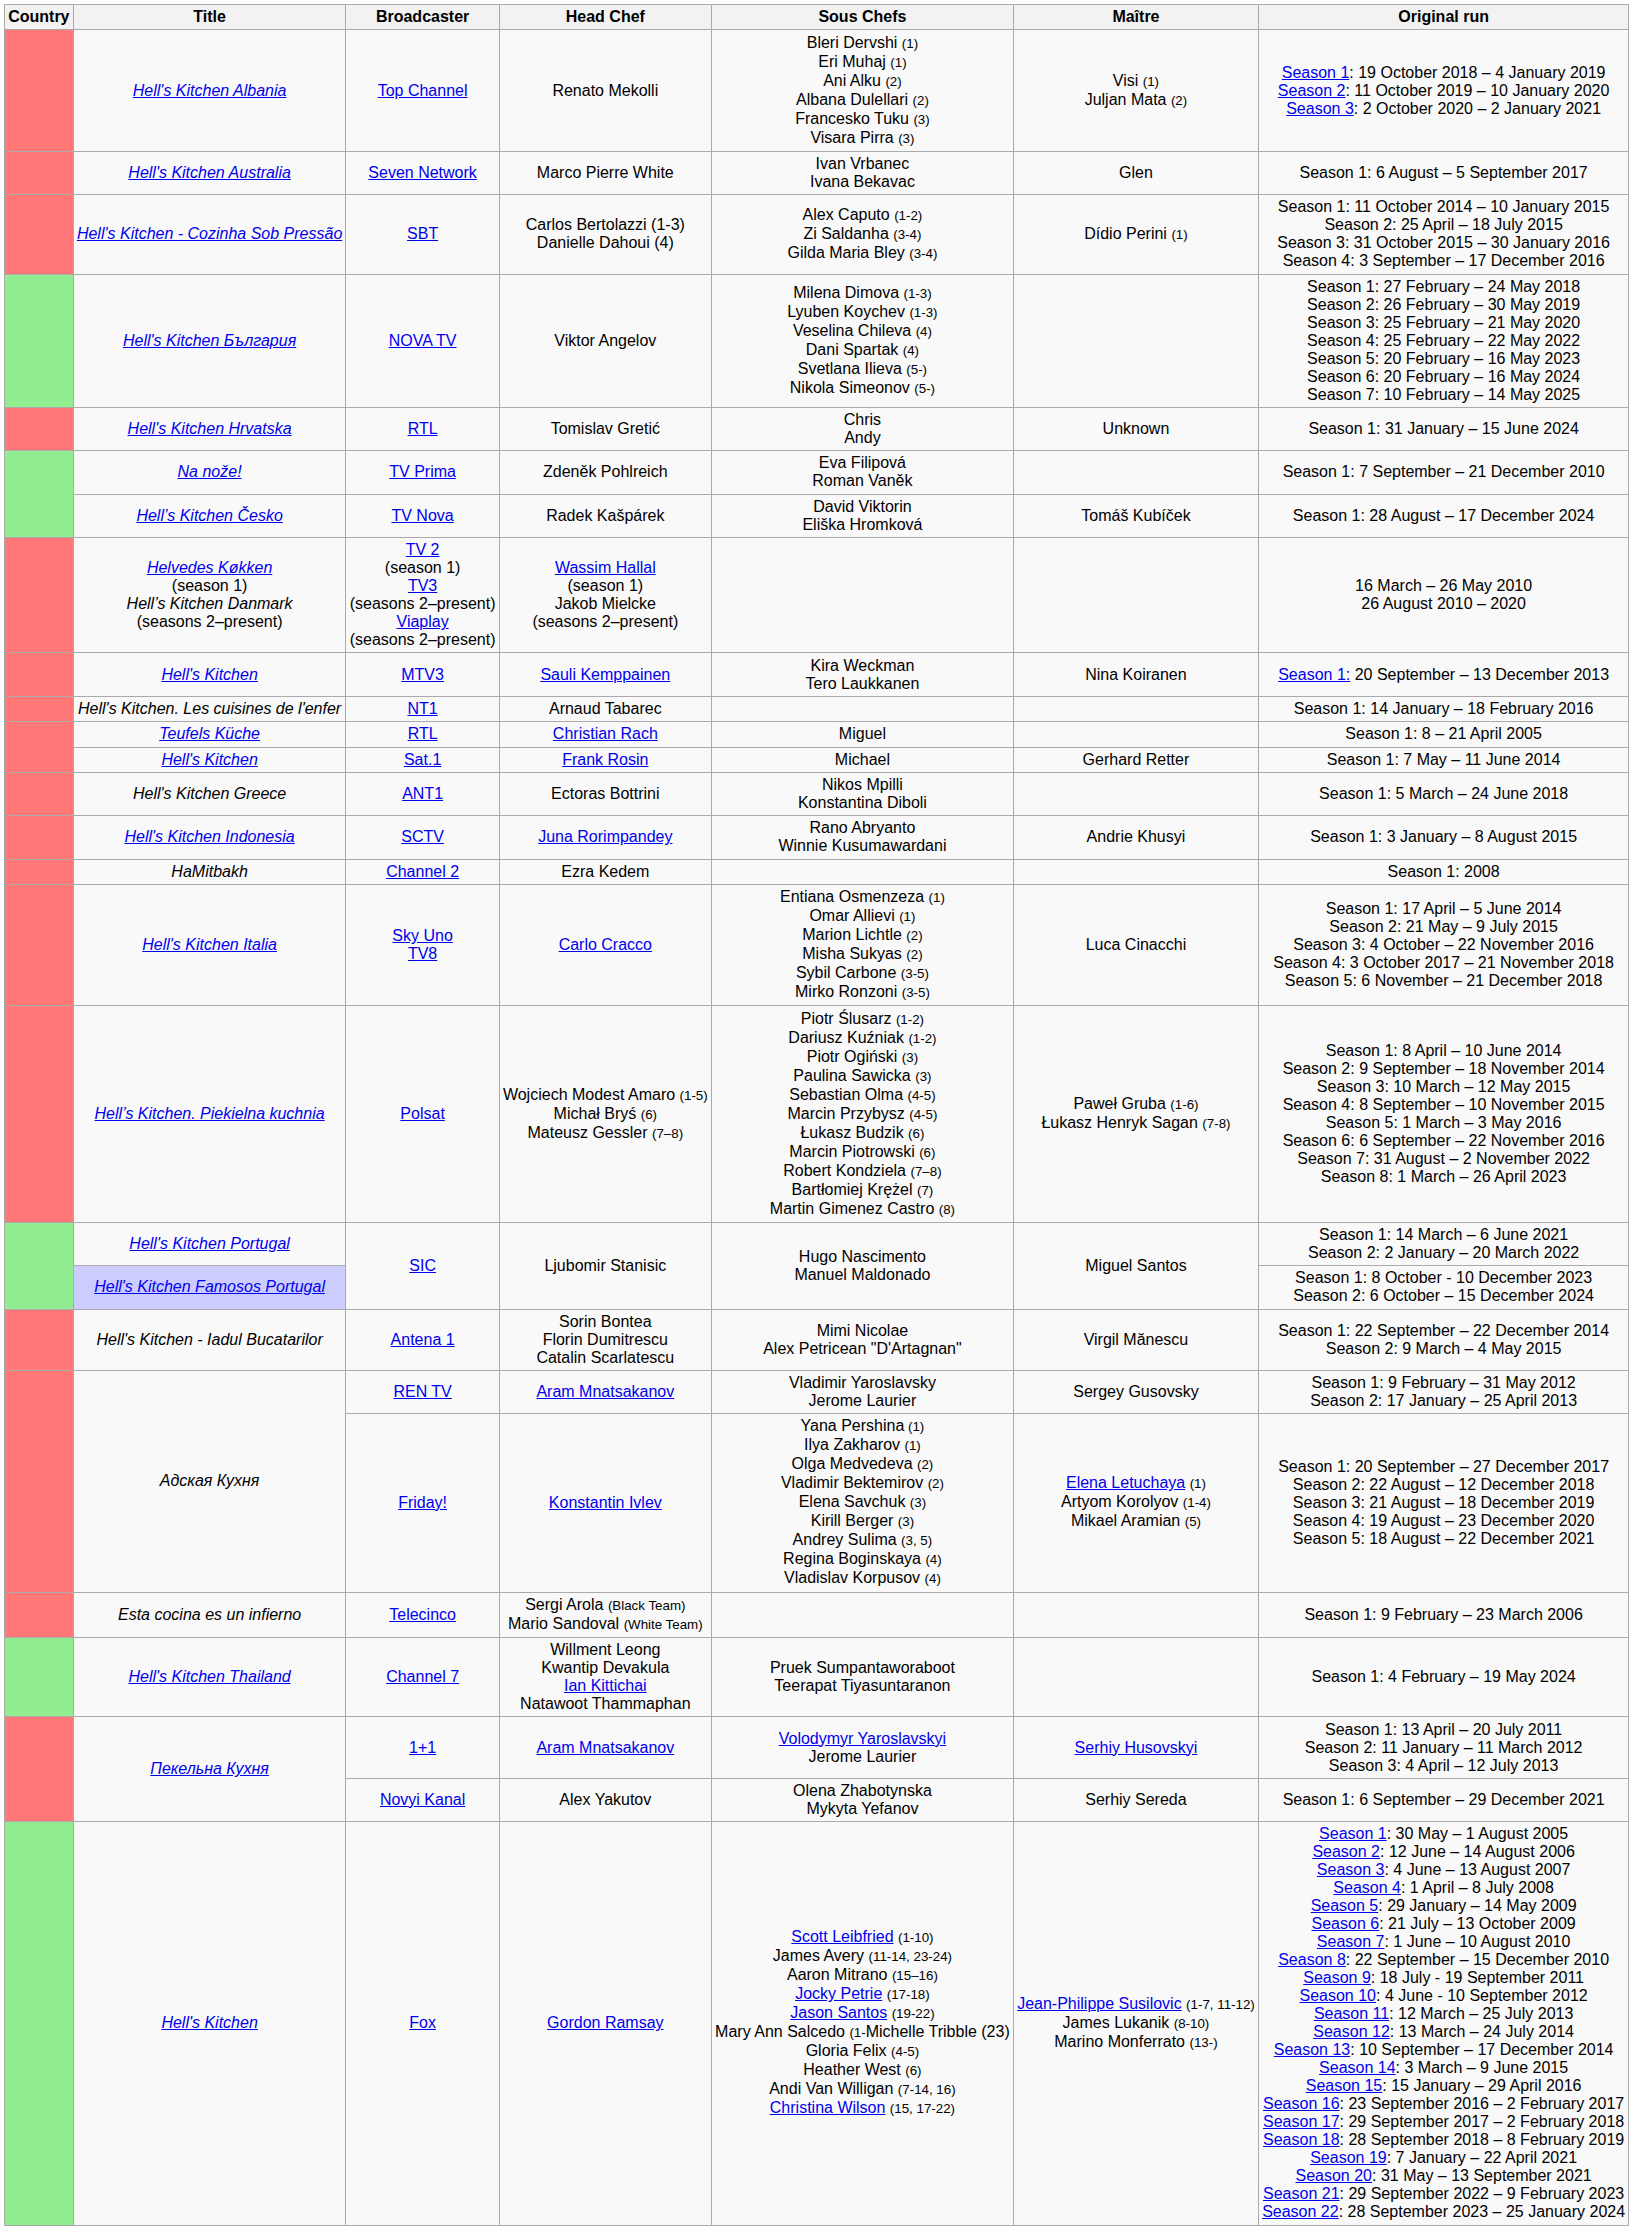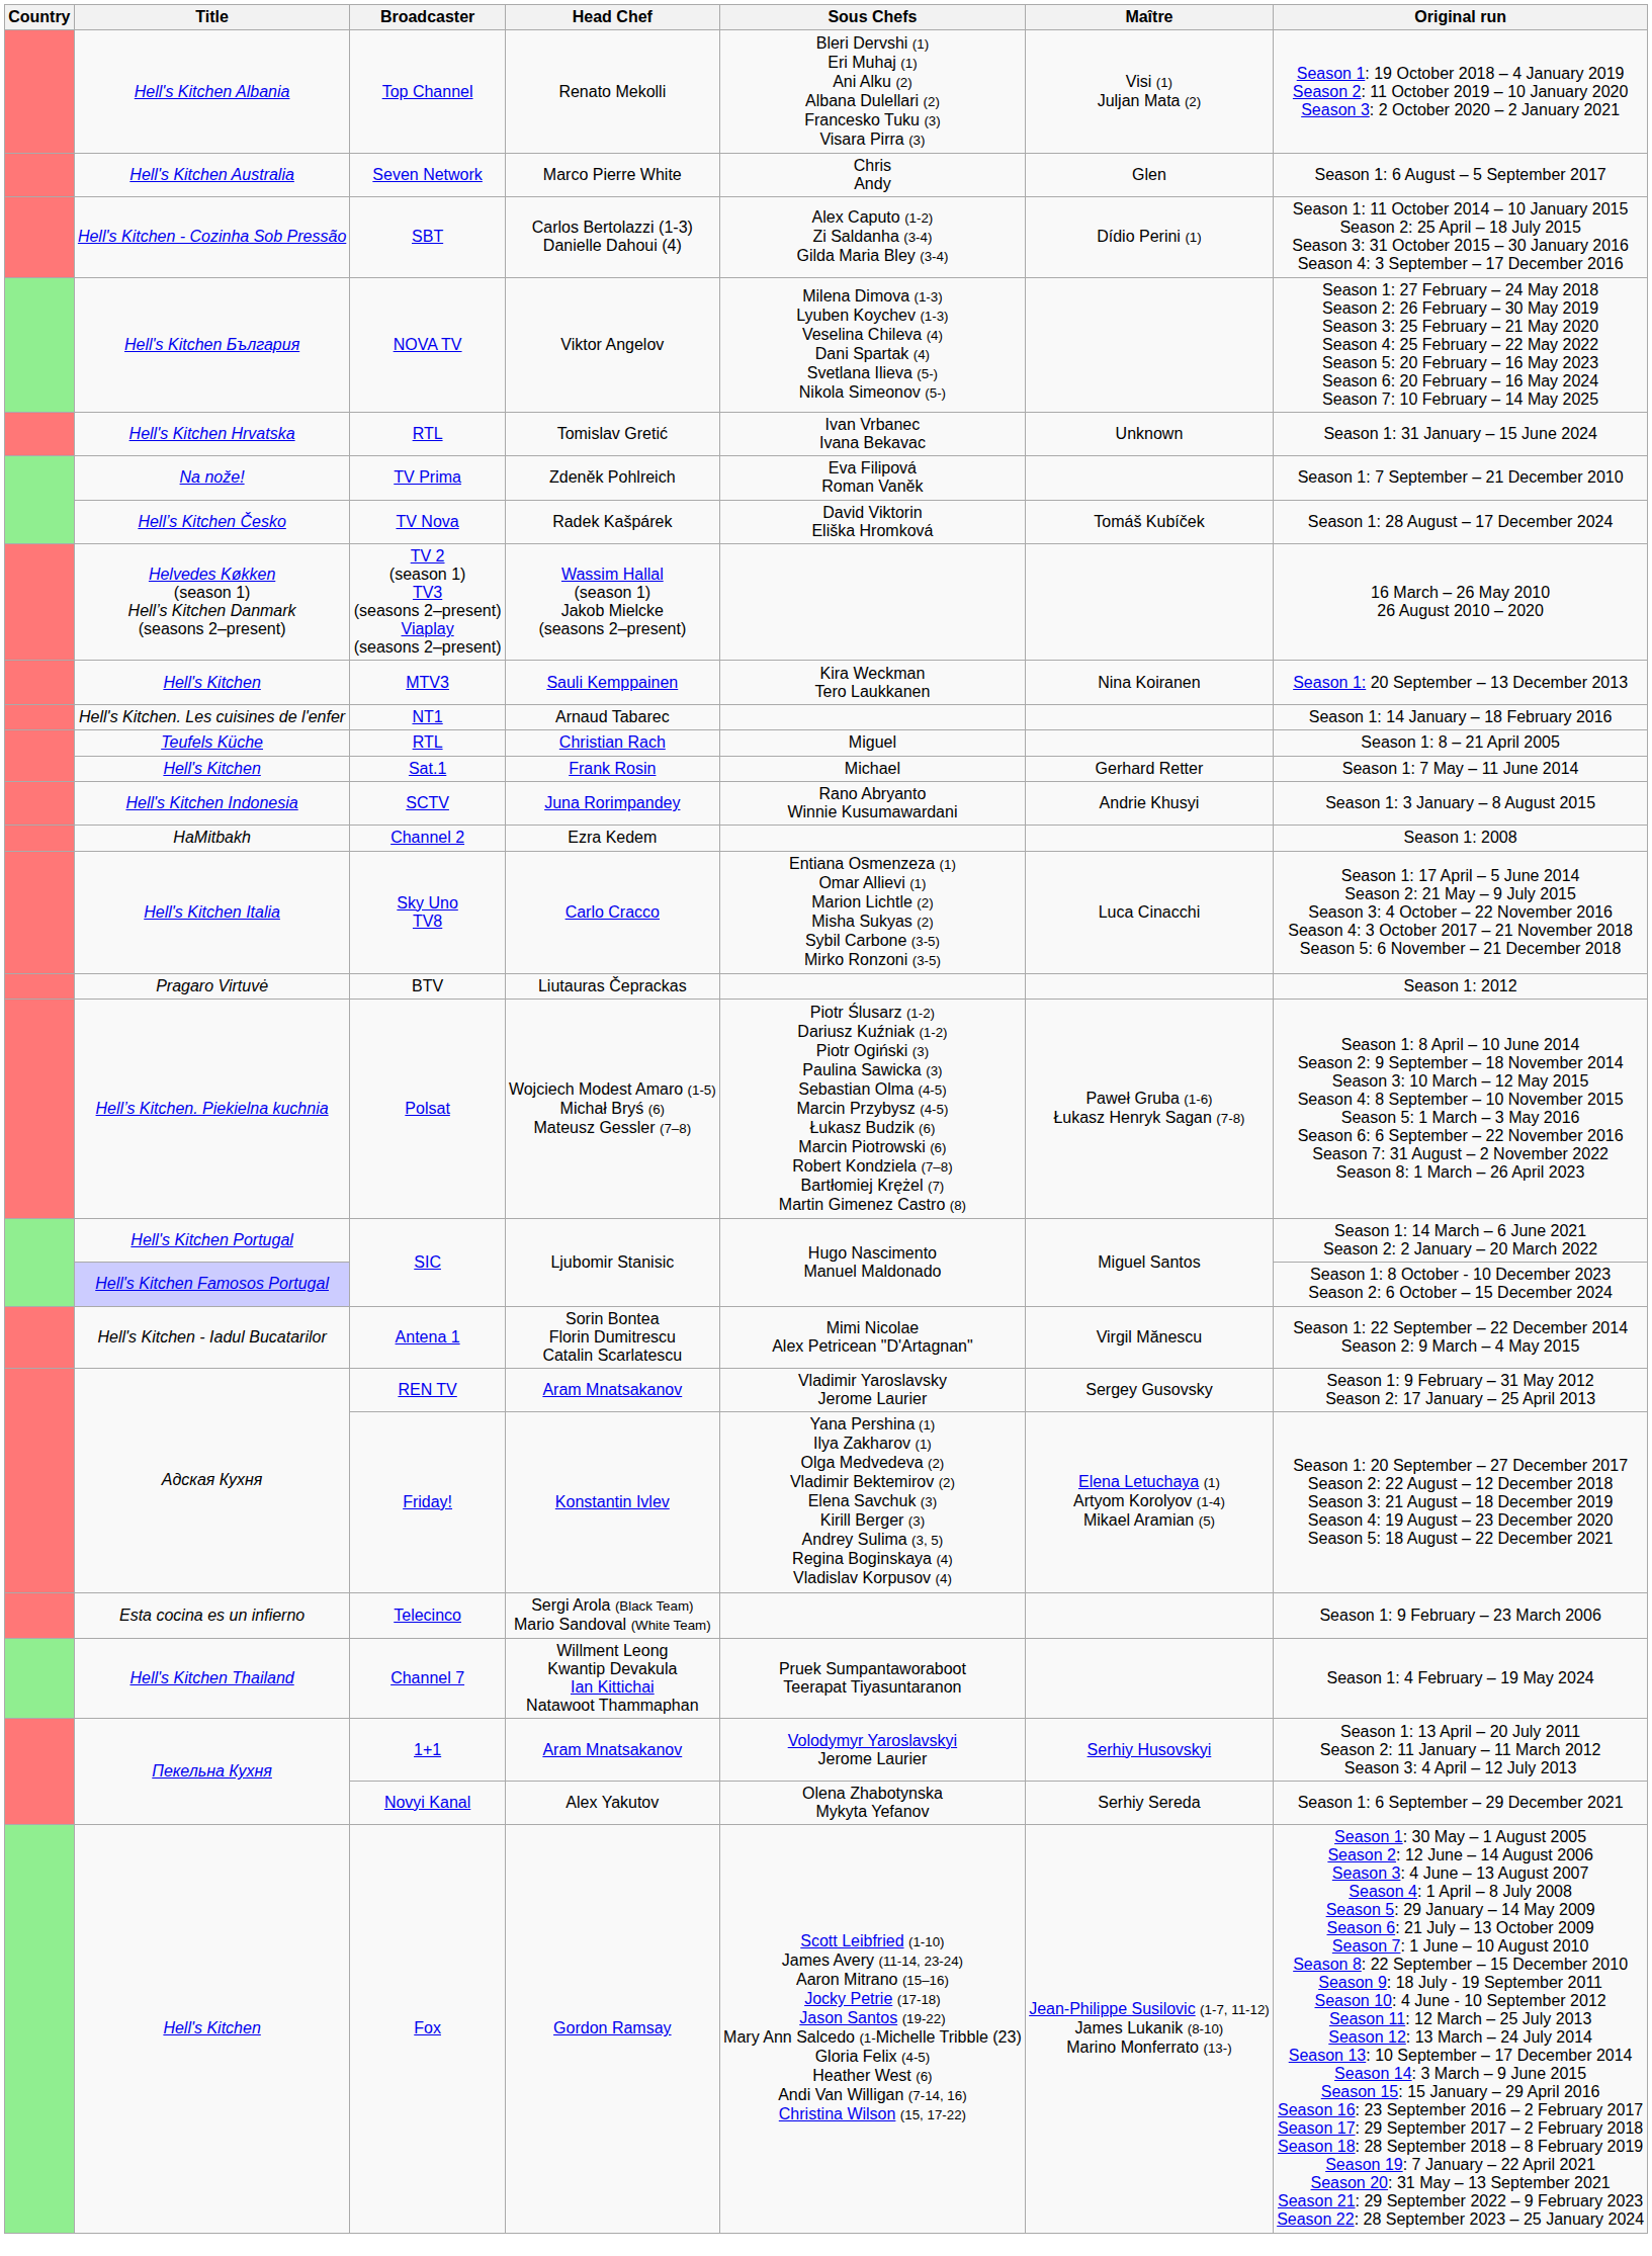Seven Network | Sous Chefs: Ivan Vrbanec Ivana Bekavac -> Chris Andy
Hell's Kitchen Hrvatska / RTL | Sous Chefs: Chris Andy -> Ivan Vrbanec Ivana Bekavac
- row: Hell's Kitchen Greece | ANT1 | Ectoras Bottrini | Nikos Mpilli Konstantina Diboli | Season 1: 5 March – 24 June 2018
+ row: Pragaro Virtuvė | BTV | Liutauras Čeprackas | Season 1: 2012
